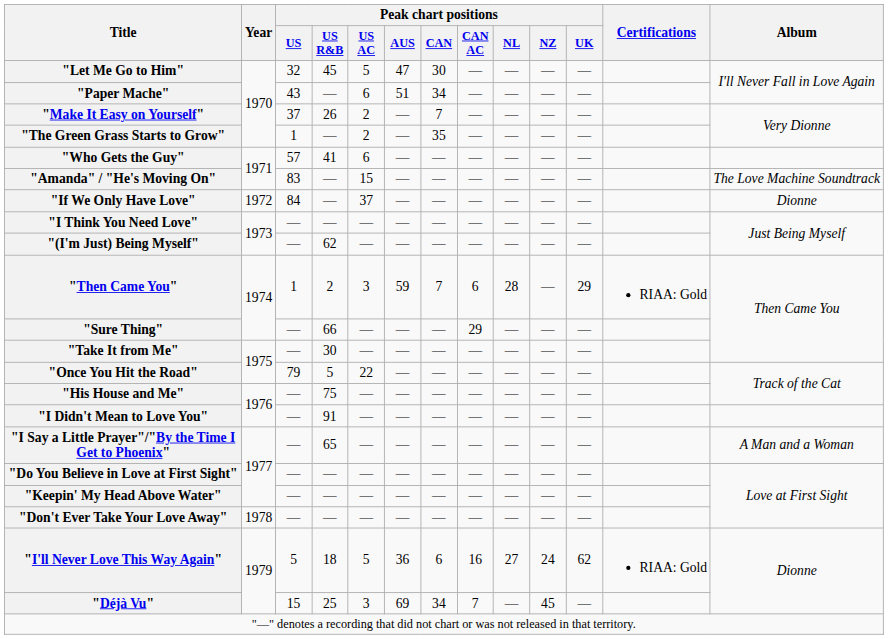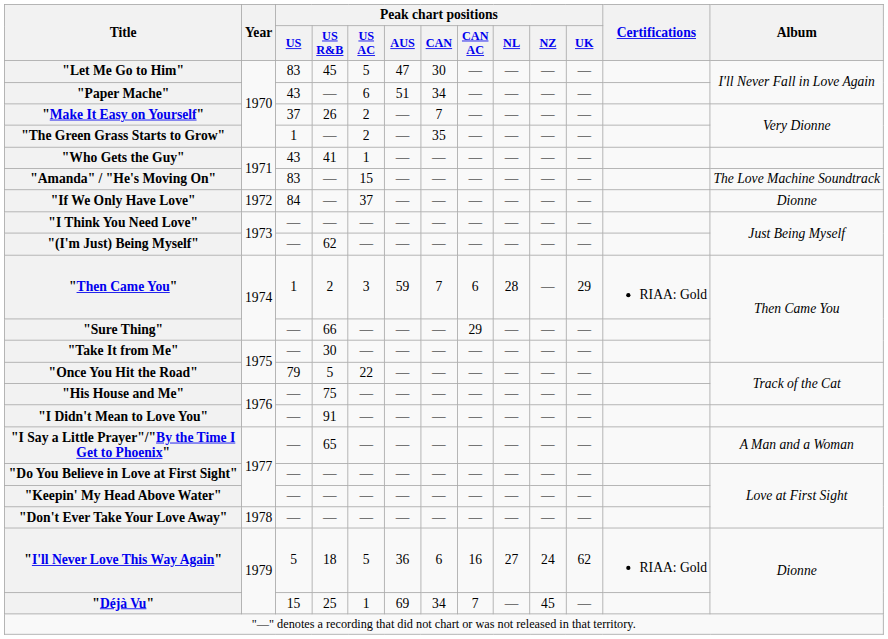"Let Me Go to Him" | Peak chart positions / US: 32 -> 83
"Who Gets the Guy" | Peak chart positions / US: 57 -> 43
"Who Gets the Guy" | Peak chart positions / US AC: 6 -> 1
"Déjà Vu" | Peak chart positions / US AC: 3 -> 1
